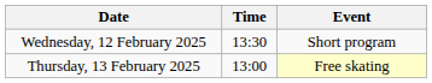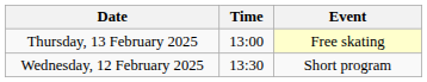rows swapped: Wednesday, 12 February 2025 <-> Thursday, 13 February 2025
